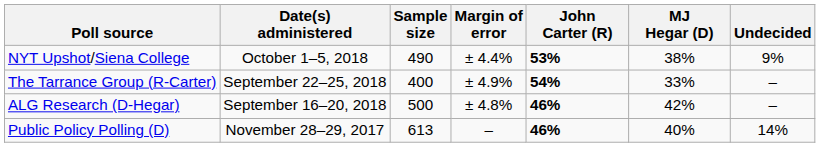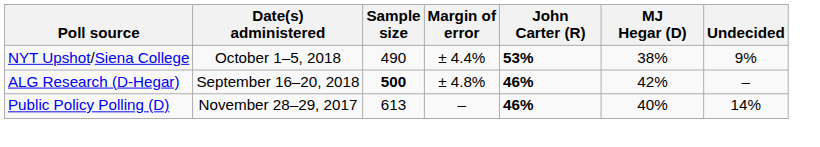- row: The Tarrance Group (R-Carter) | September 22–25, 2018 | 400 | ± 4.9% | 54% | 33% | –
ALG Research (D-Hegar) | Sample size: normal -> bold
